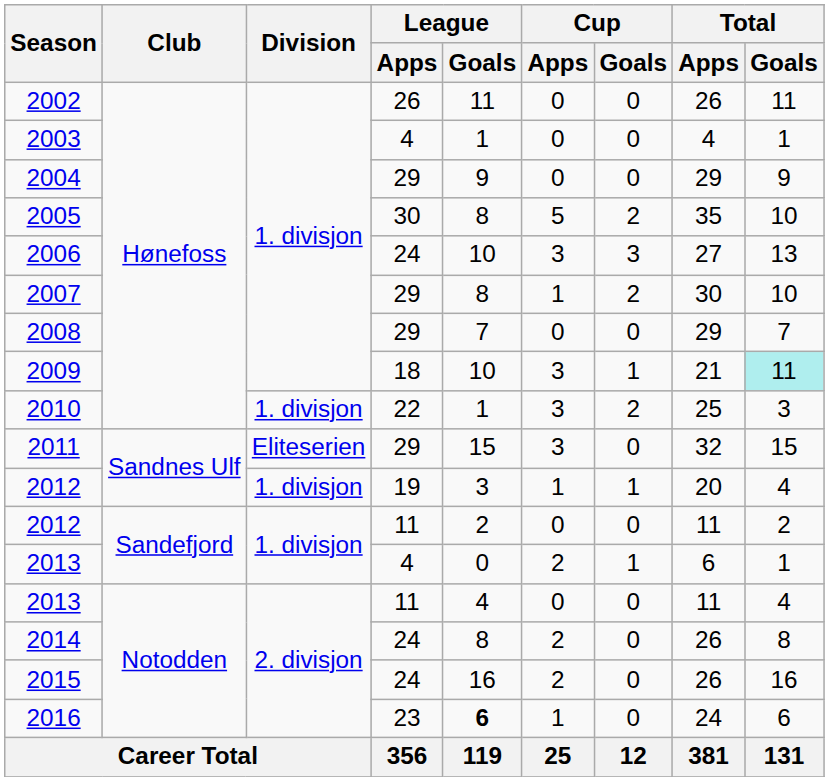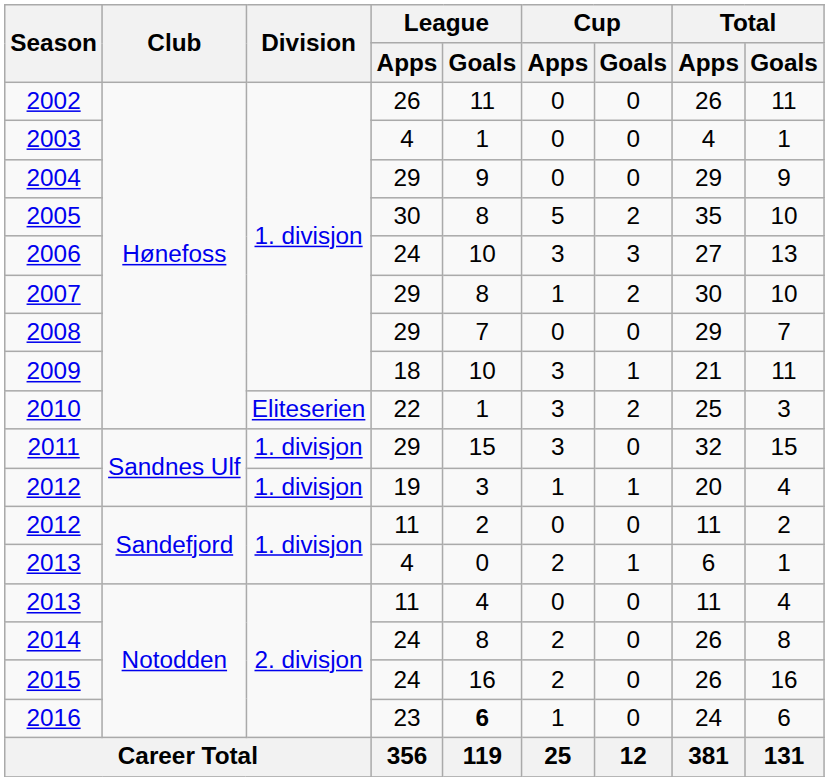2009 | Total / Goals: paleturquoise background -> no background
2010 | Division: 1. divisjon -> Eliteserien
2011 | Division: Eliteserien -> 1. divisjon
